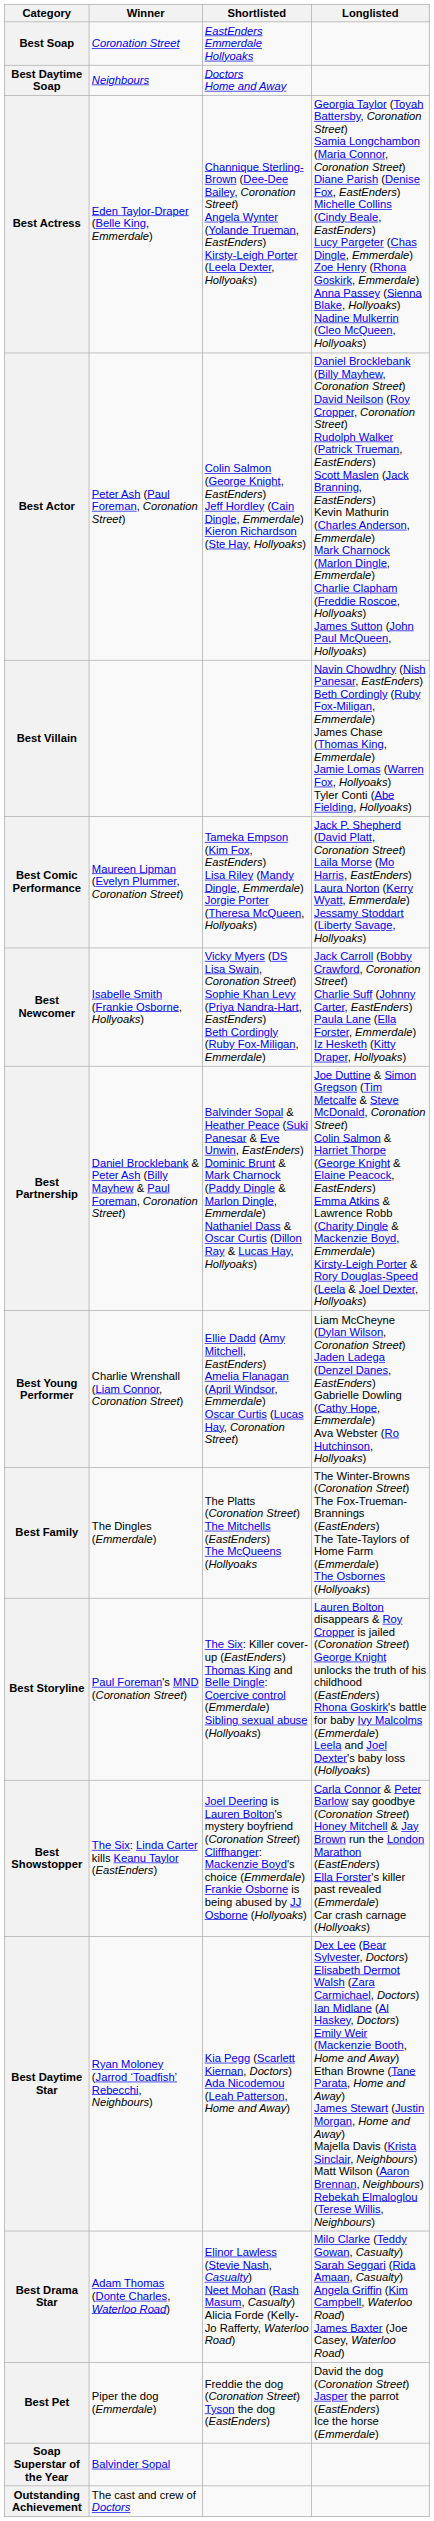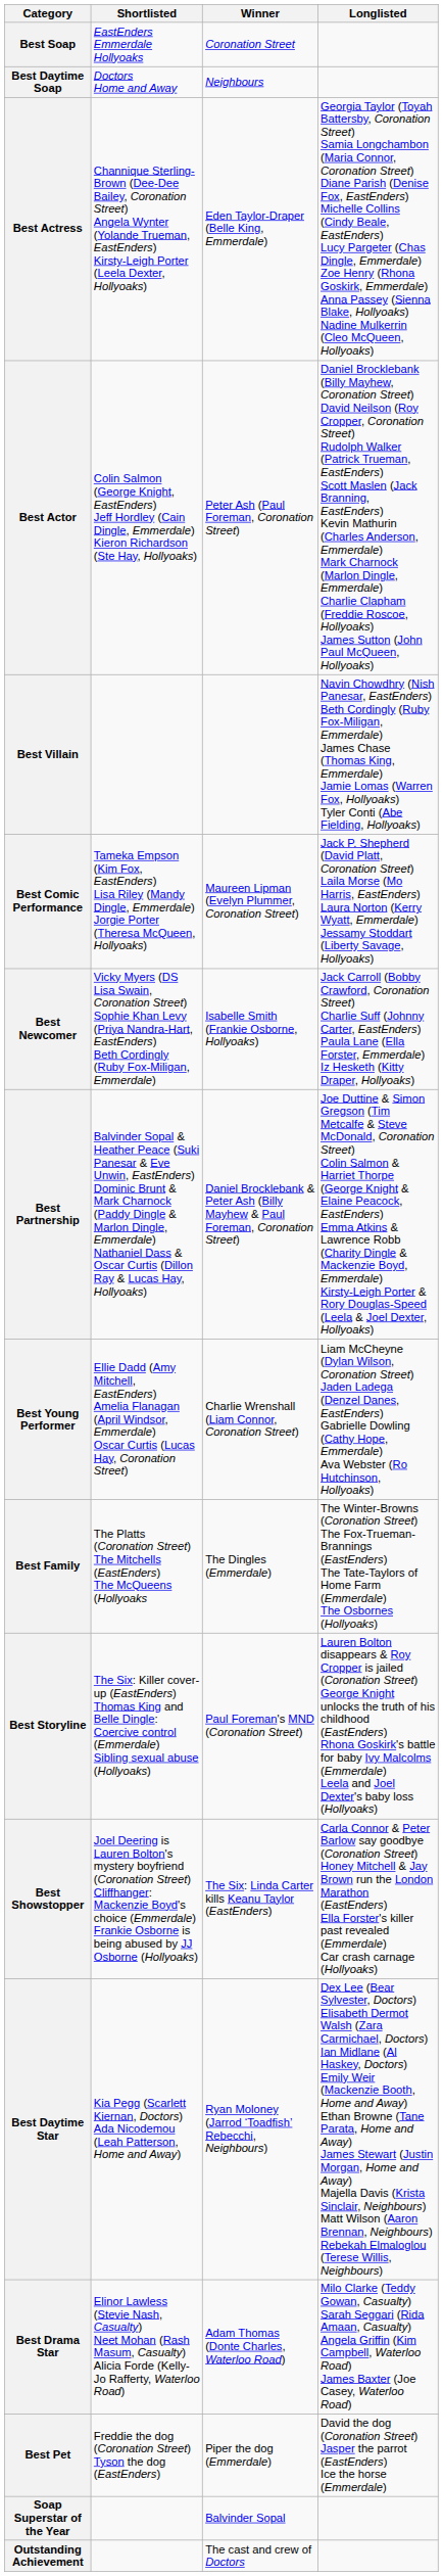columns swapped: Winner <-> Shortlisted
